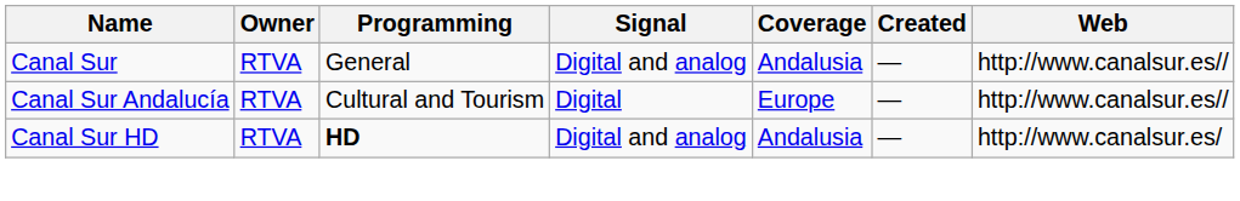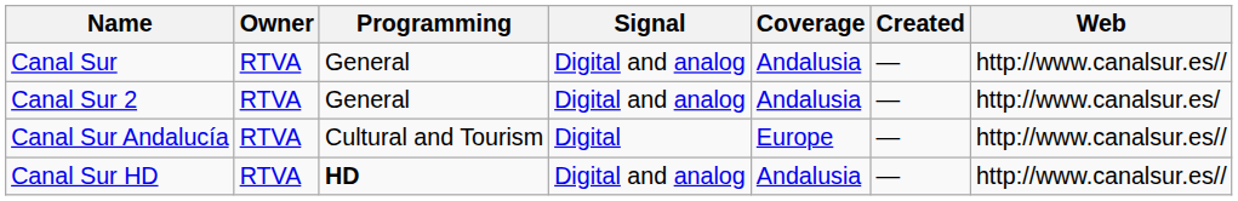+ row: Canal Sur 2 | RTVA | General | Digital and analog | Andalusia | — | http://www.canalsur.es/
Canal Sur HD | Web: http://www.canalsur.es/ -> http://www.canalsur.es//
